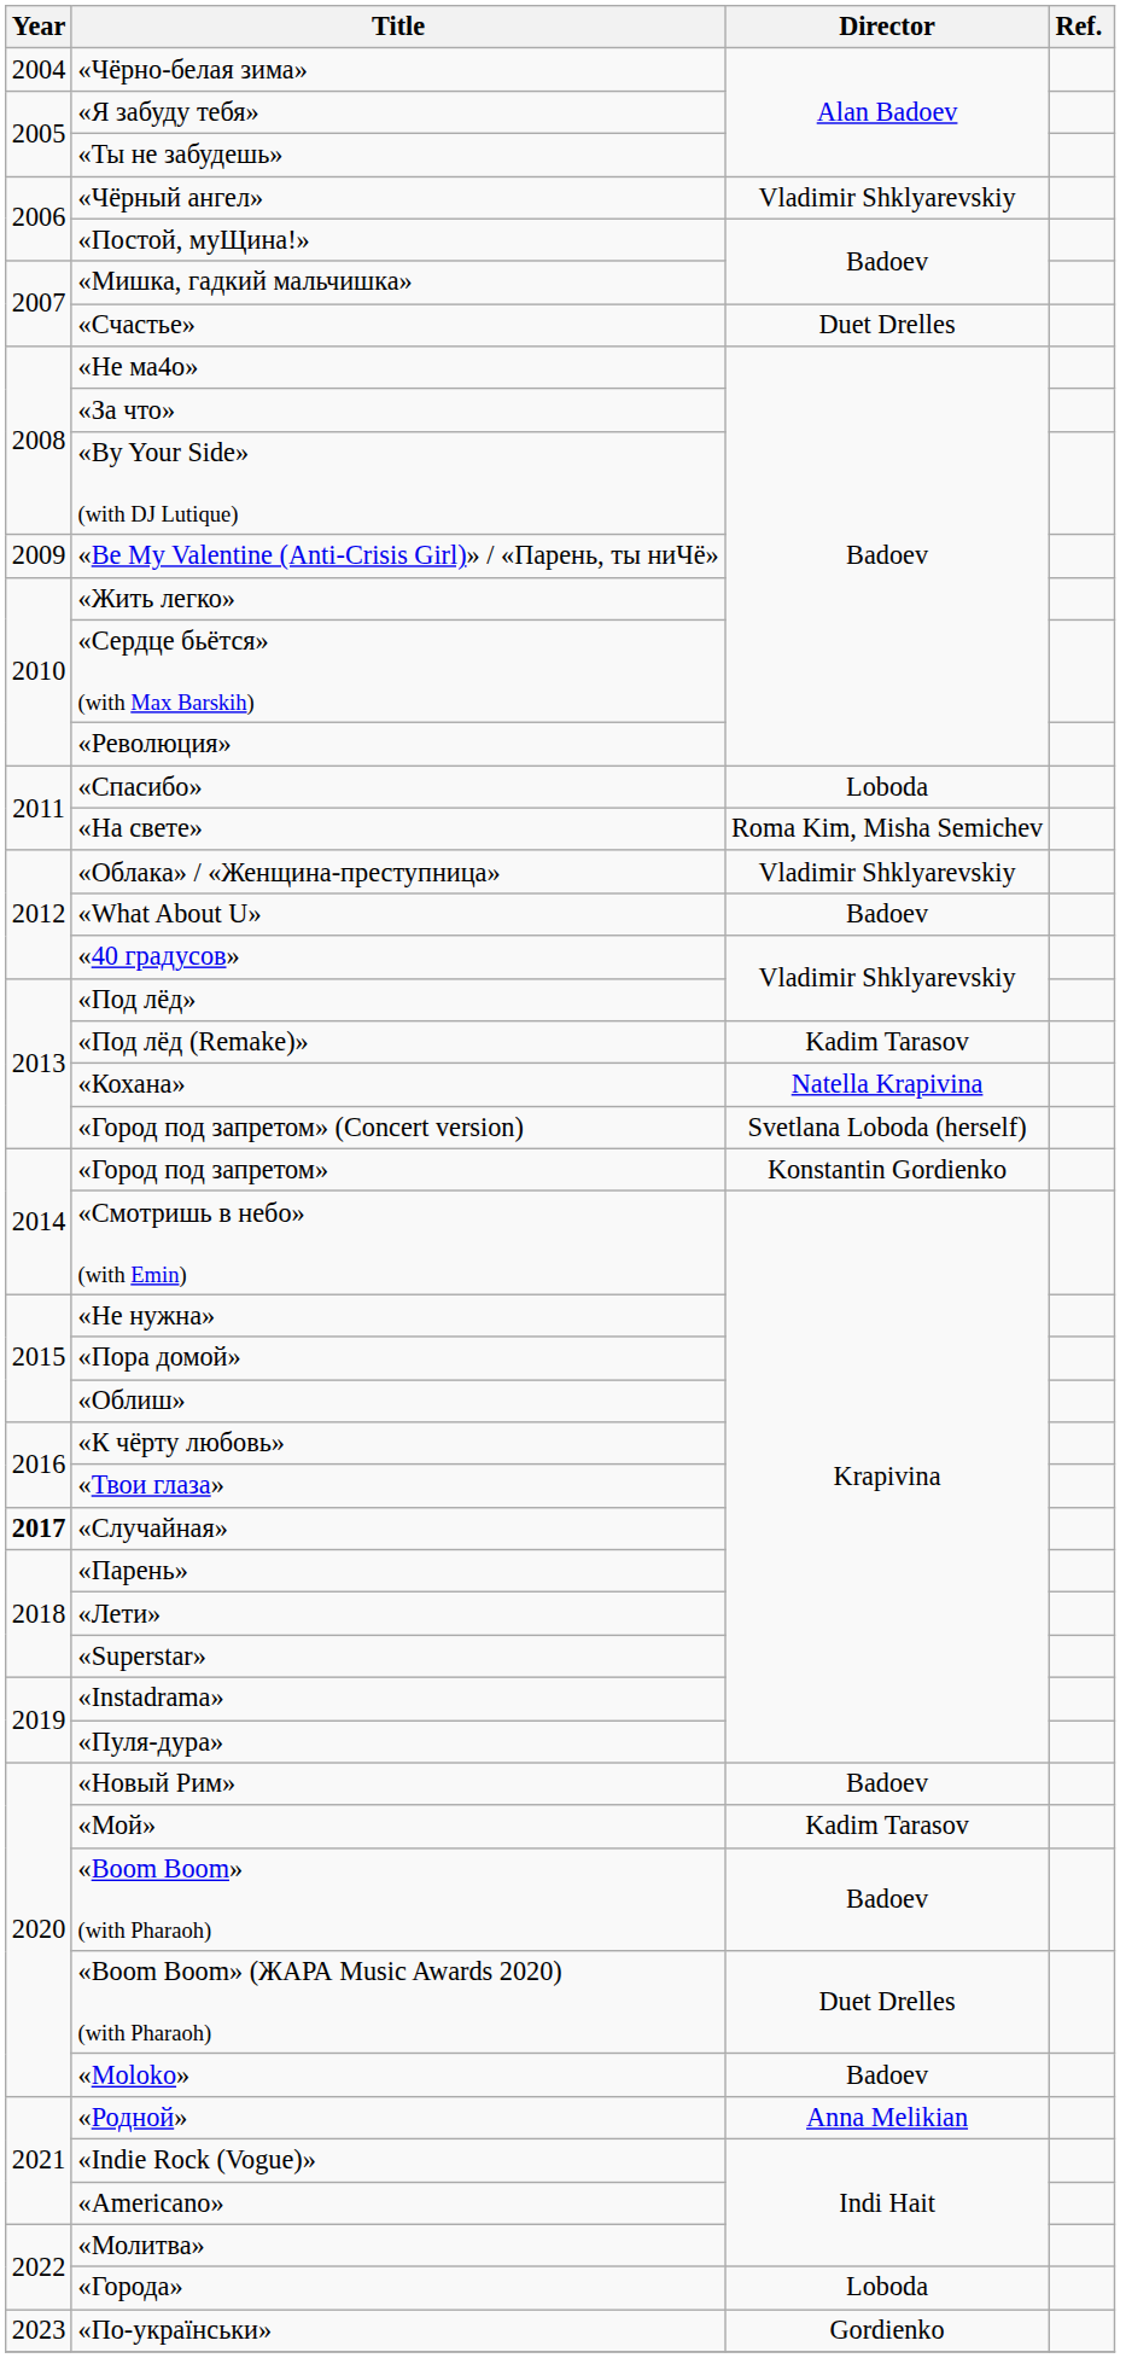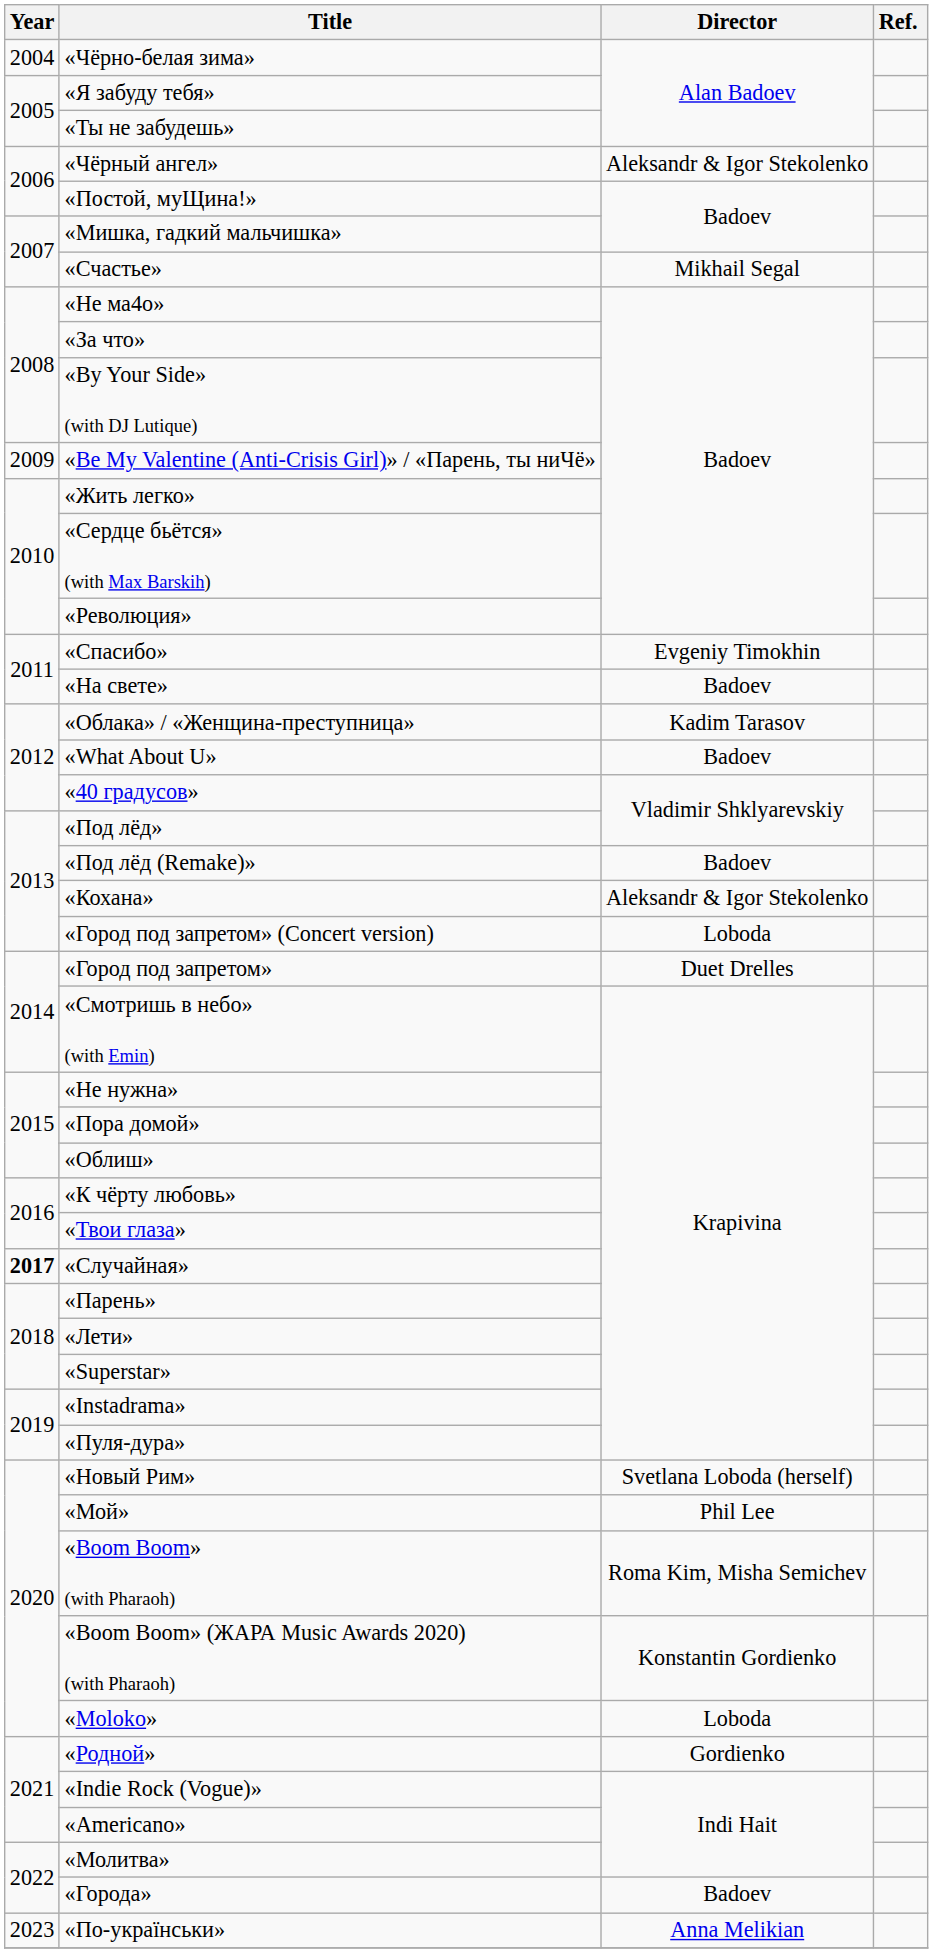«Чёрный ангел» | Director: Vladimir Shklyarevskiy -> Aleksandr & Igor Stekolenko
«Счастье» | Director: Duet Drelles -> Mikhail Segal
«Спасибо» | Director: Loboda -> Evgeniy Timokhin
«На свете» | Director: Roma Kim, Misha Semichev -> Badoev
«Облака» / «Женщина-преступница» | Director: Vladimir Shklyarevskiy -> Kadim Tarasov
«Под лёд (Remake)» | Director: Kadim Tarasov -> Badoev
«Кохана» | Director: Natella Krapivina -> Aleksandr & Igor Stekolenko
«Город под запретом» (Concert version) | Director: Svetlana Loboda (herself) -> Loboda
«Город под запретом» | Director: Konstantin Gordienko -> Duet Drelles
«Новый Рим» | Director: Badoev -> Svetlana Loboda (herself)
«Мой» | Director: Kadim Tarasov -> Phil Lee
«Boom Boom» (with Pharaoh) | Director: Badoev -> Roma Kim, Misha Semichev
«Boom Boom» (ЖАРА Music Awards 2020) (with Pharaoh) | Director: Duet Drelles -> Konstantin Gordienko
«Moloko» | Director: Badoev -> Loboda
«Родной» | Director: Anna Melikian -> Gordienko
«Города» | Director: Loboda -> Badoev
«По-украïнськи» | Director: Gordienko -> Anna Melikian
